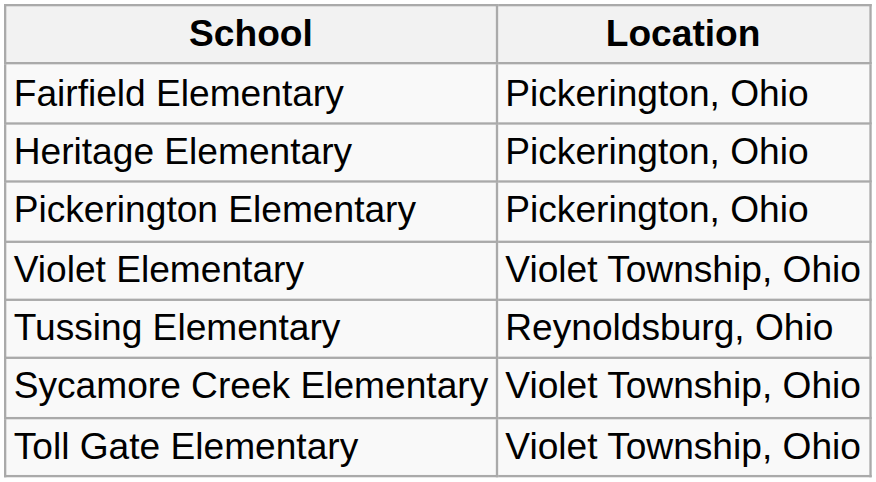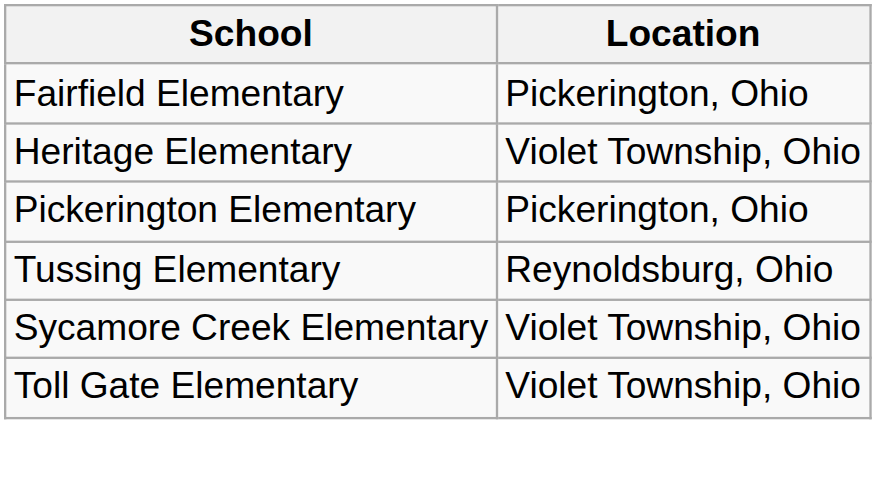Heritage Elementary | Location: Pickerington, Ohio -> Violet Township, Ohio
- row: Violet Elementary | Violet Township, Ohio
